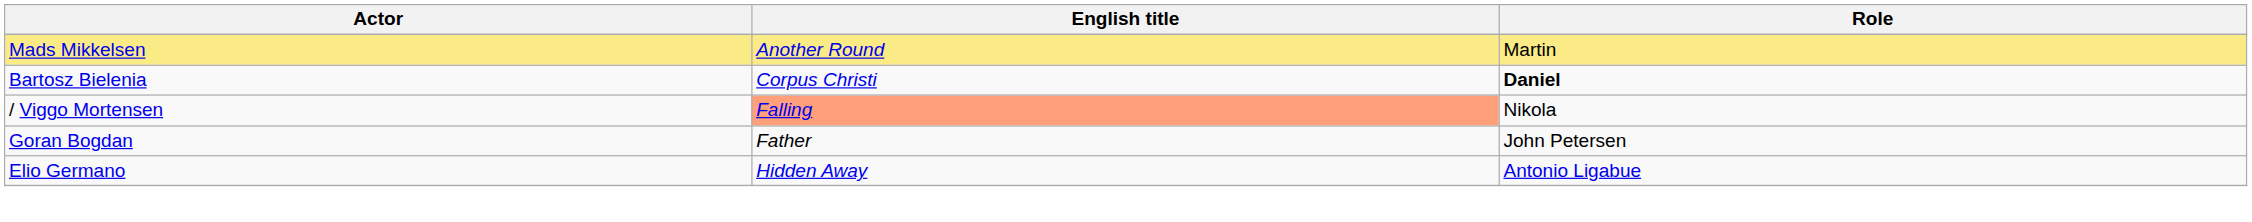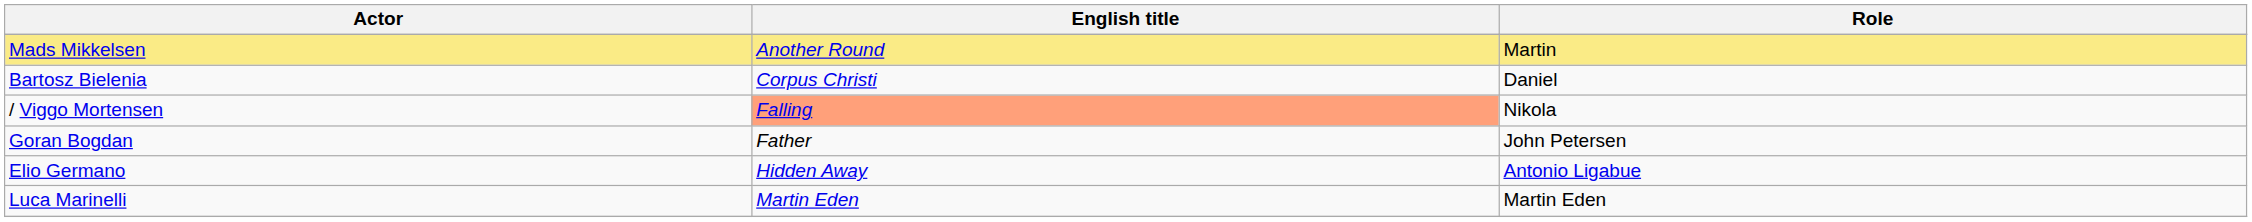Bartosz Bielenia | Role: bold -> normal
+ row: Luca Marinelli | Martin Eden | Martin Eden
